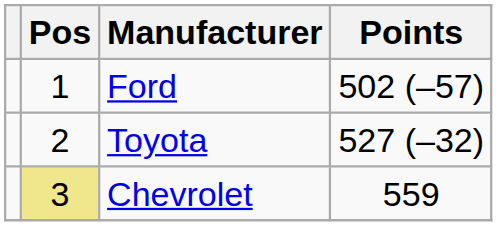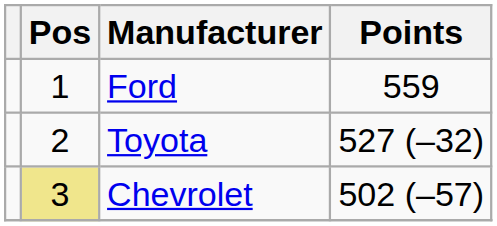Ford | Points: 502 (–57) -> 559
Chevrolet | Points: 559 -> 502 (–57)
